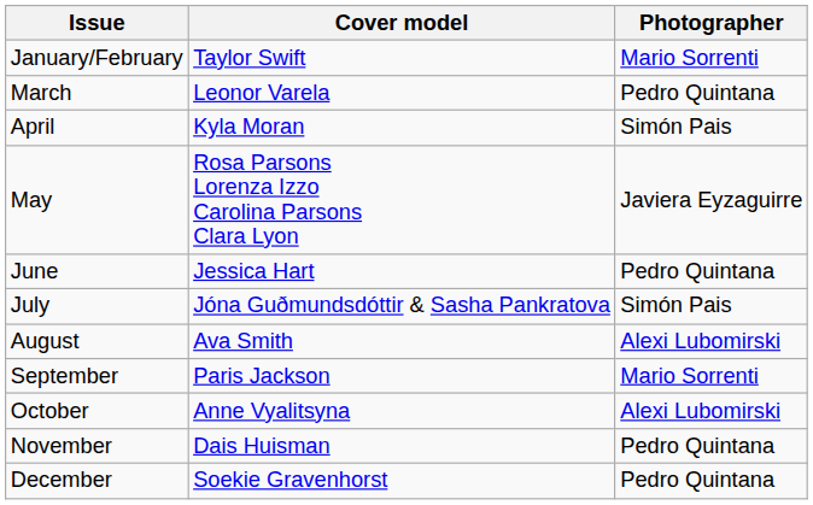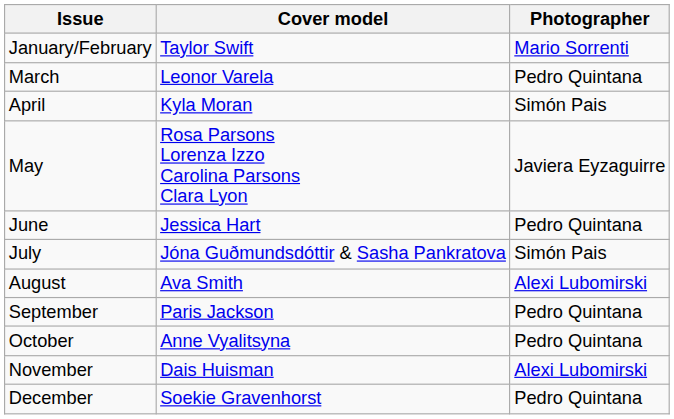September | Photographer: Mario Sorrenti -> Pedro Quintana
October | Photographer: Alexi Lubomirski -> Pedro Quintana
November | Photographer: Pedro Quintana -> Alexi Lubomirski
